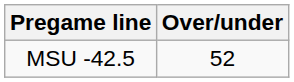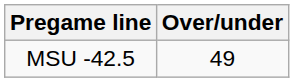MSU -42.5 | Over/under: 52 -> 49
